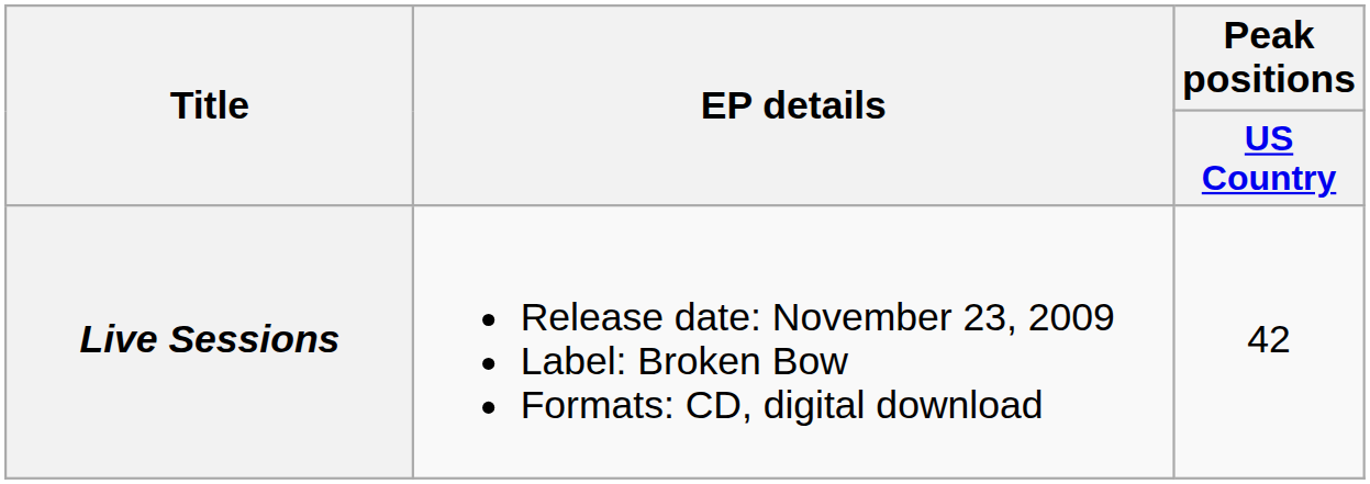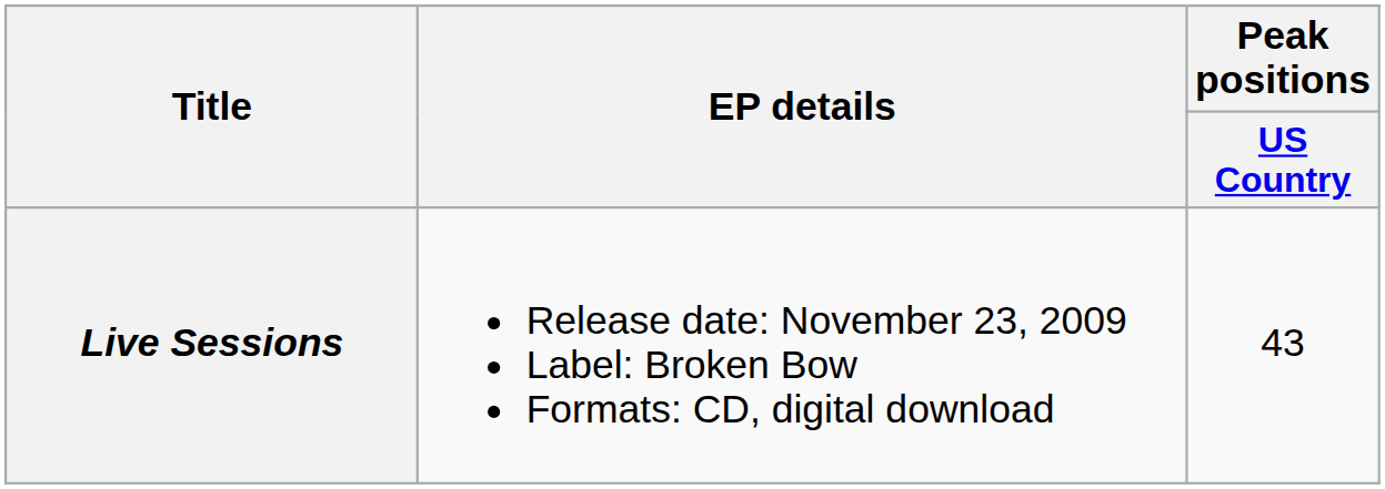Live Sessions | Peak positions / US Country: 42 -> 43
